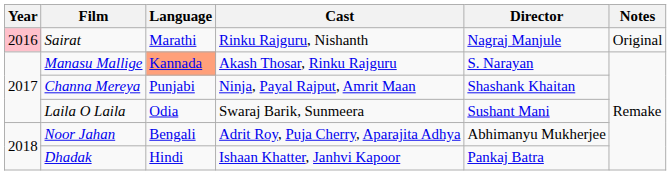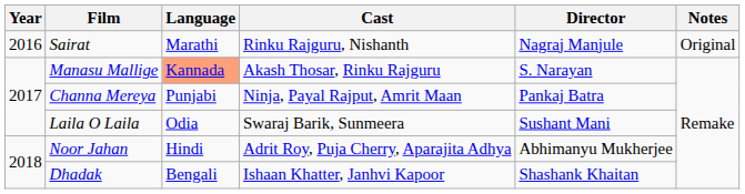Sairat | Year: pink background -> no background
Channa Mereya | Director: Shashank Khaitan -> Pankaj Batra
Noor Jahan | Language: Bengali -> Hindi
Dhadak | Language: Hindi -> Bengali
Dhadak | Director: Pankaj Batra -> Shashank Khaitan
